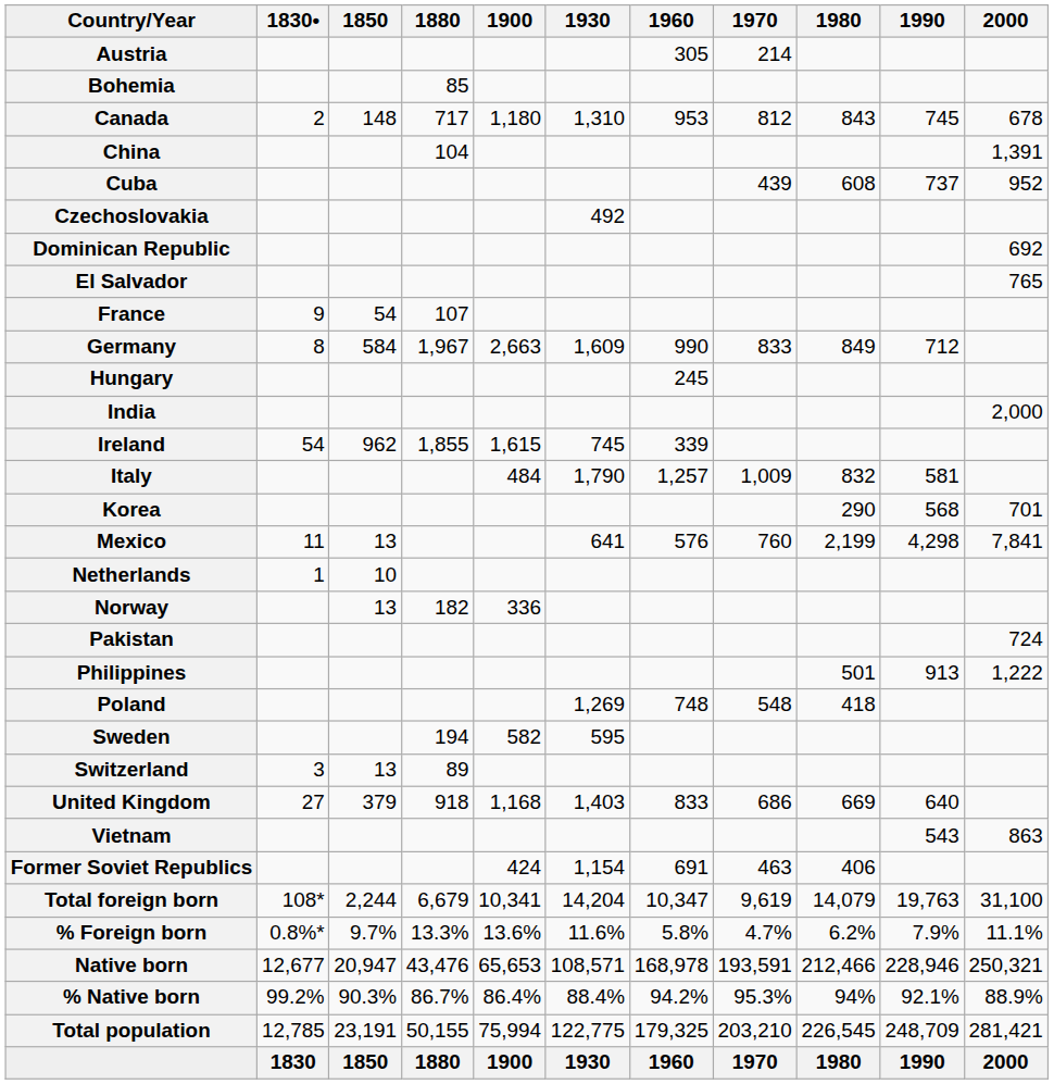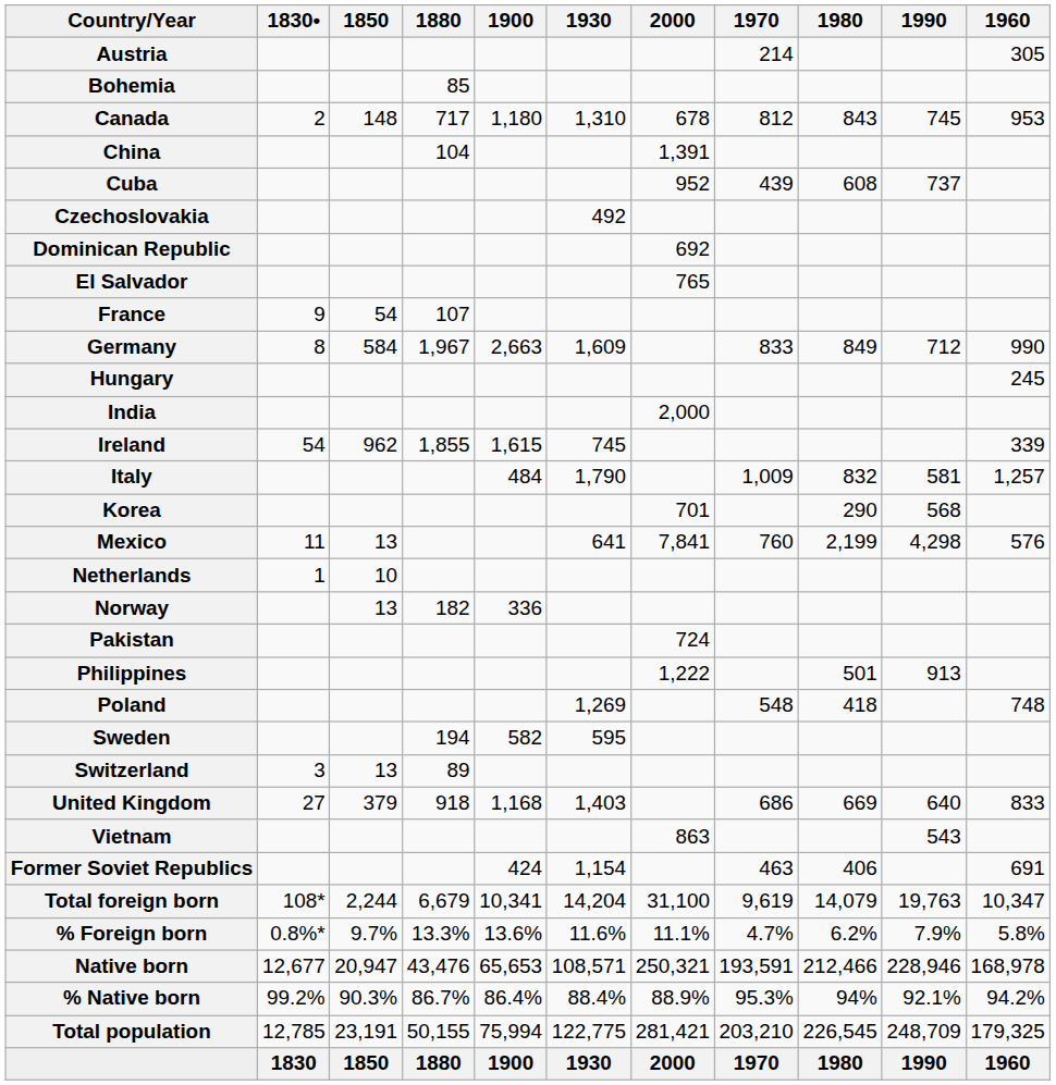columns swapped: 1960 <-> 2000
